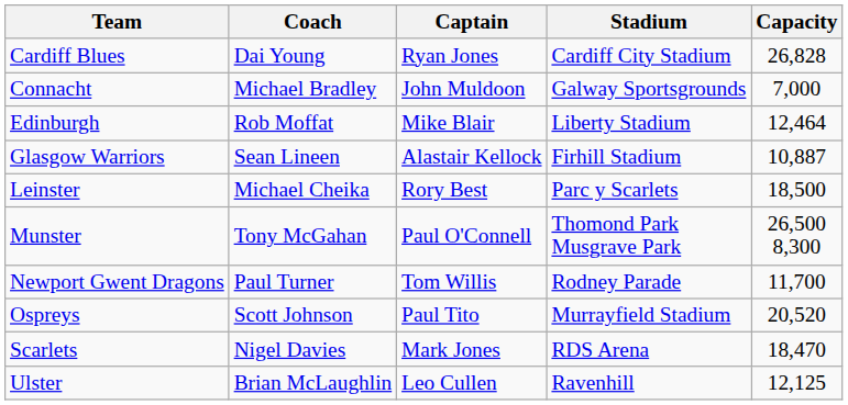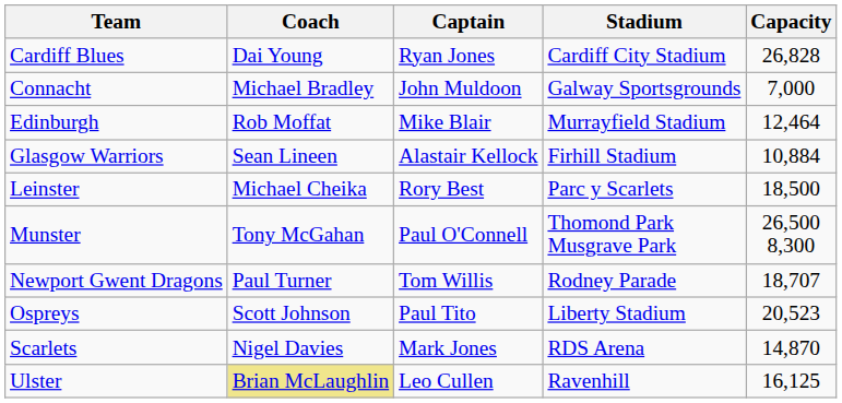Edinburgh | Stadium: Liberty Stadium -> Murrayfield Stadium
Glasgow Warriors | Capacity: 10,887 -> 10,884
Newport Gwent Dragons | Capacity: 11,700 -> 18,707
Ospreys | Stadium: Murrayfield Stadium -> Liberty Stadium
Ospreys | Capacity: 20,520 -> 20,523
Scarlets | Capacity: 18,470 -> 14,870
Ulster | Coach: no background -> khaki background
Ulster | Capacity: 12,125 -> 16,125
